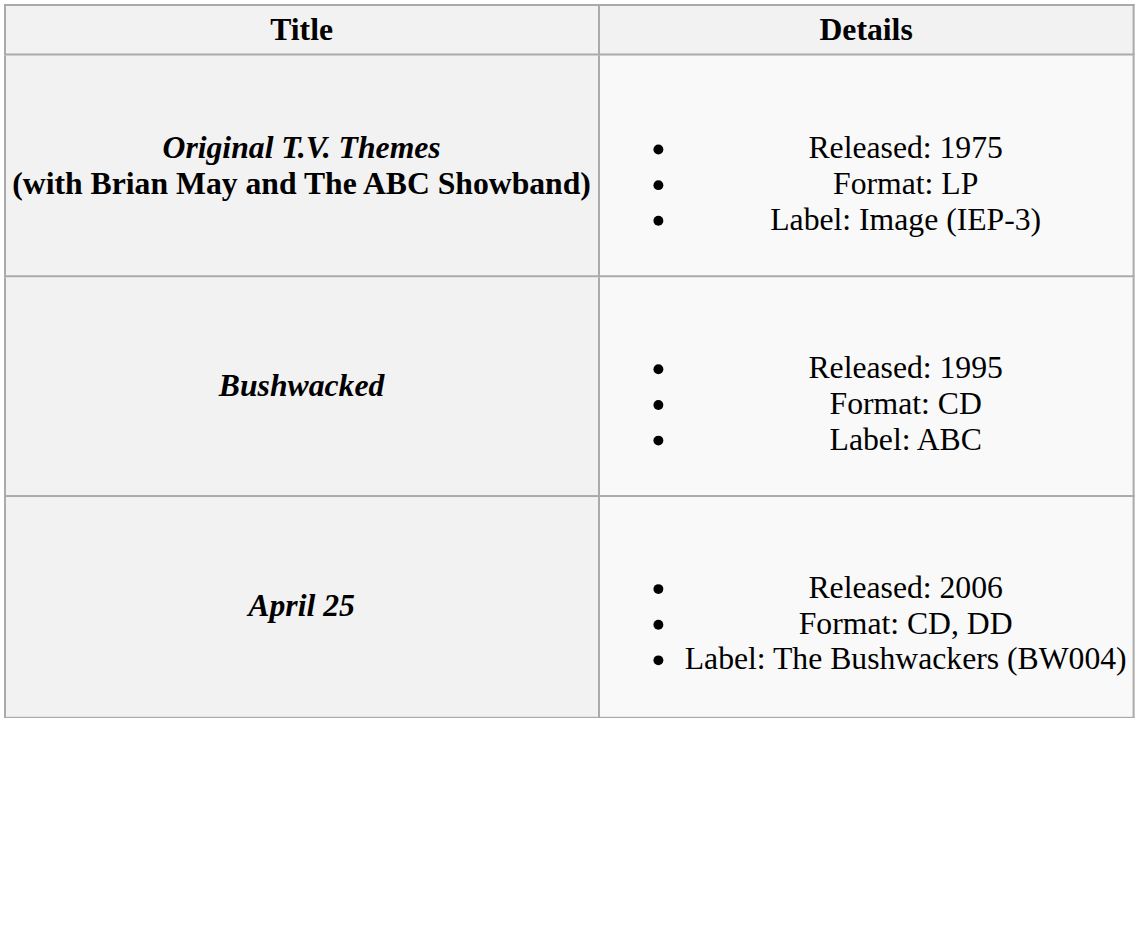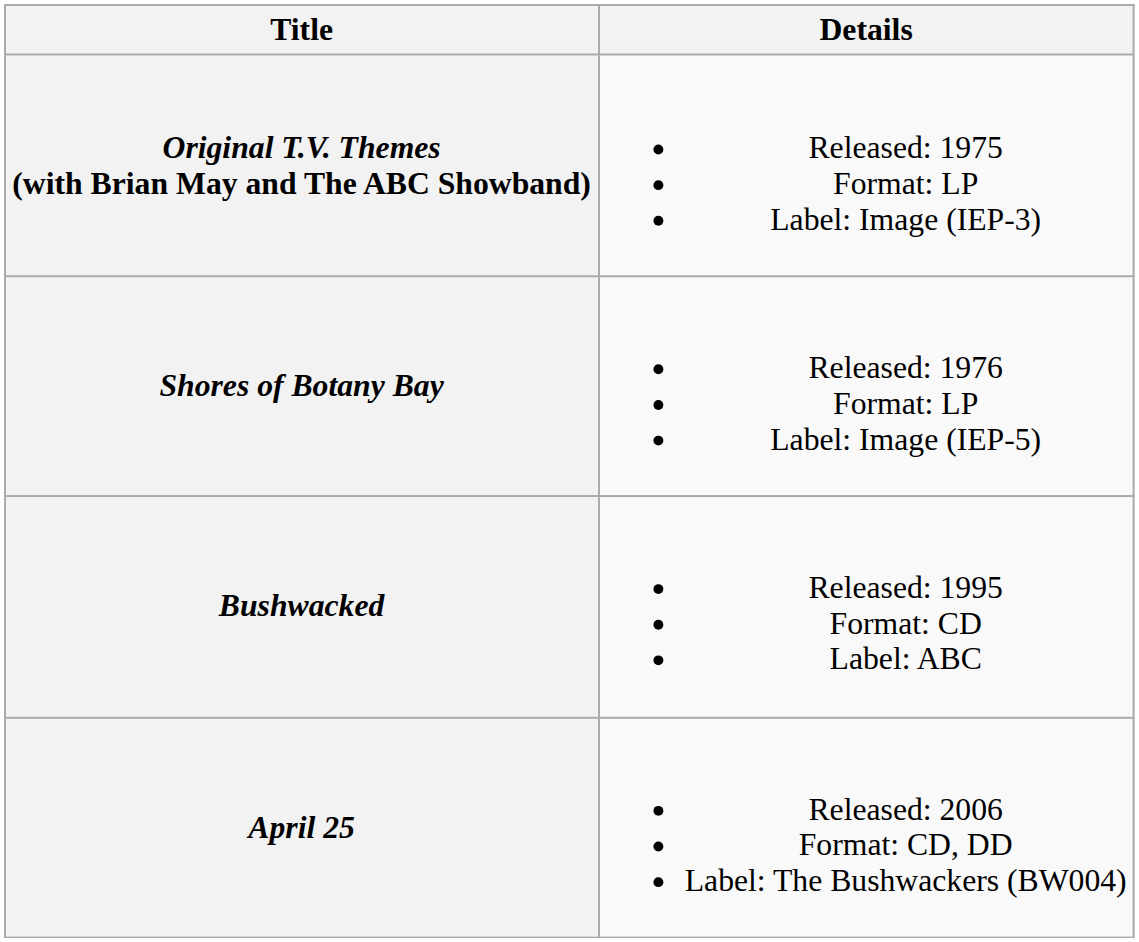+ row: Shores of Botany Bay | Released: 1976 Format: LP Label: Image (IEP-5)
